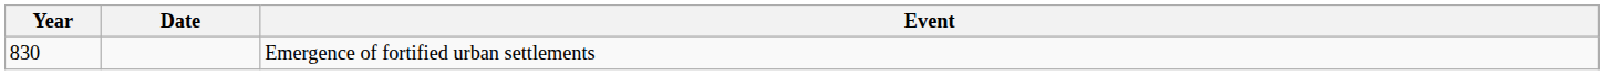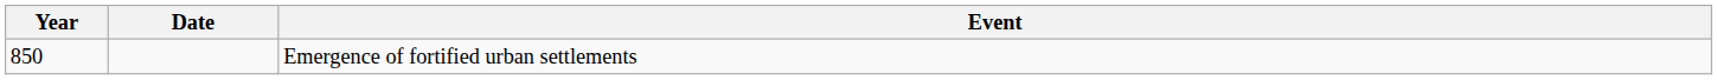Emergence of fortified urban settlements | Year: 830 -> 850
